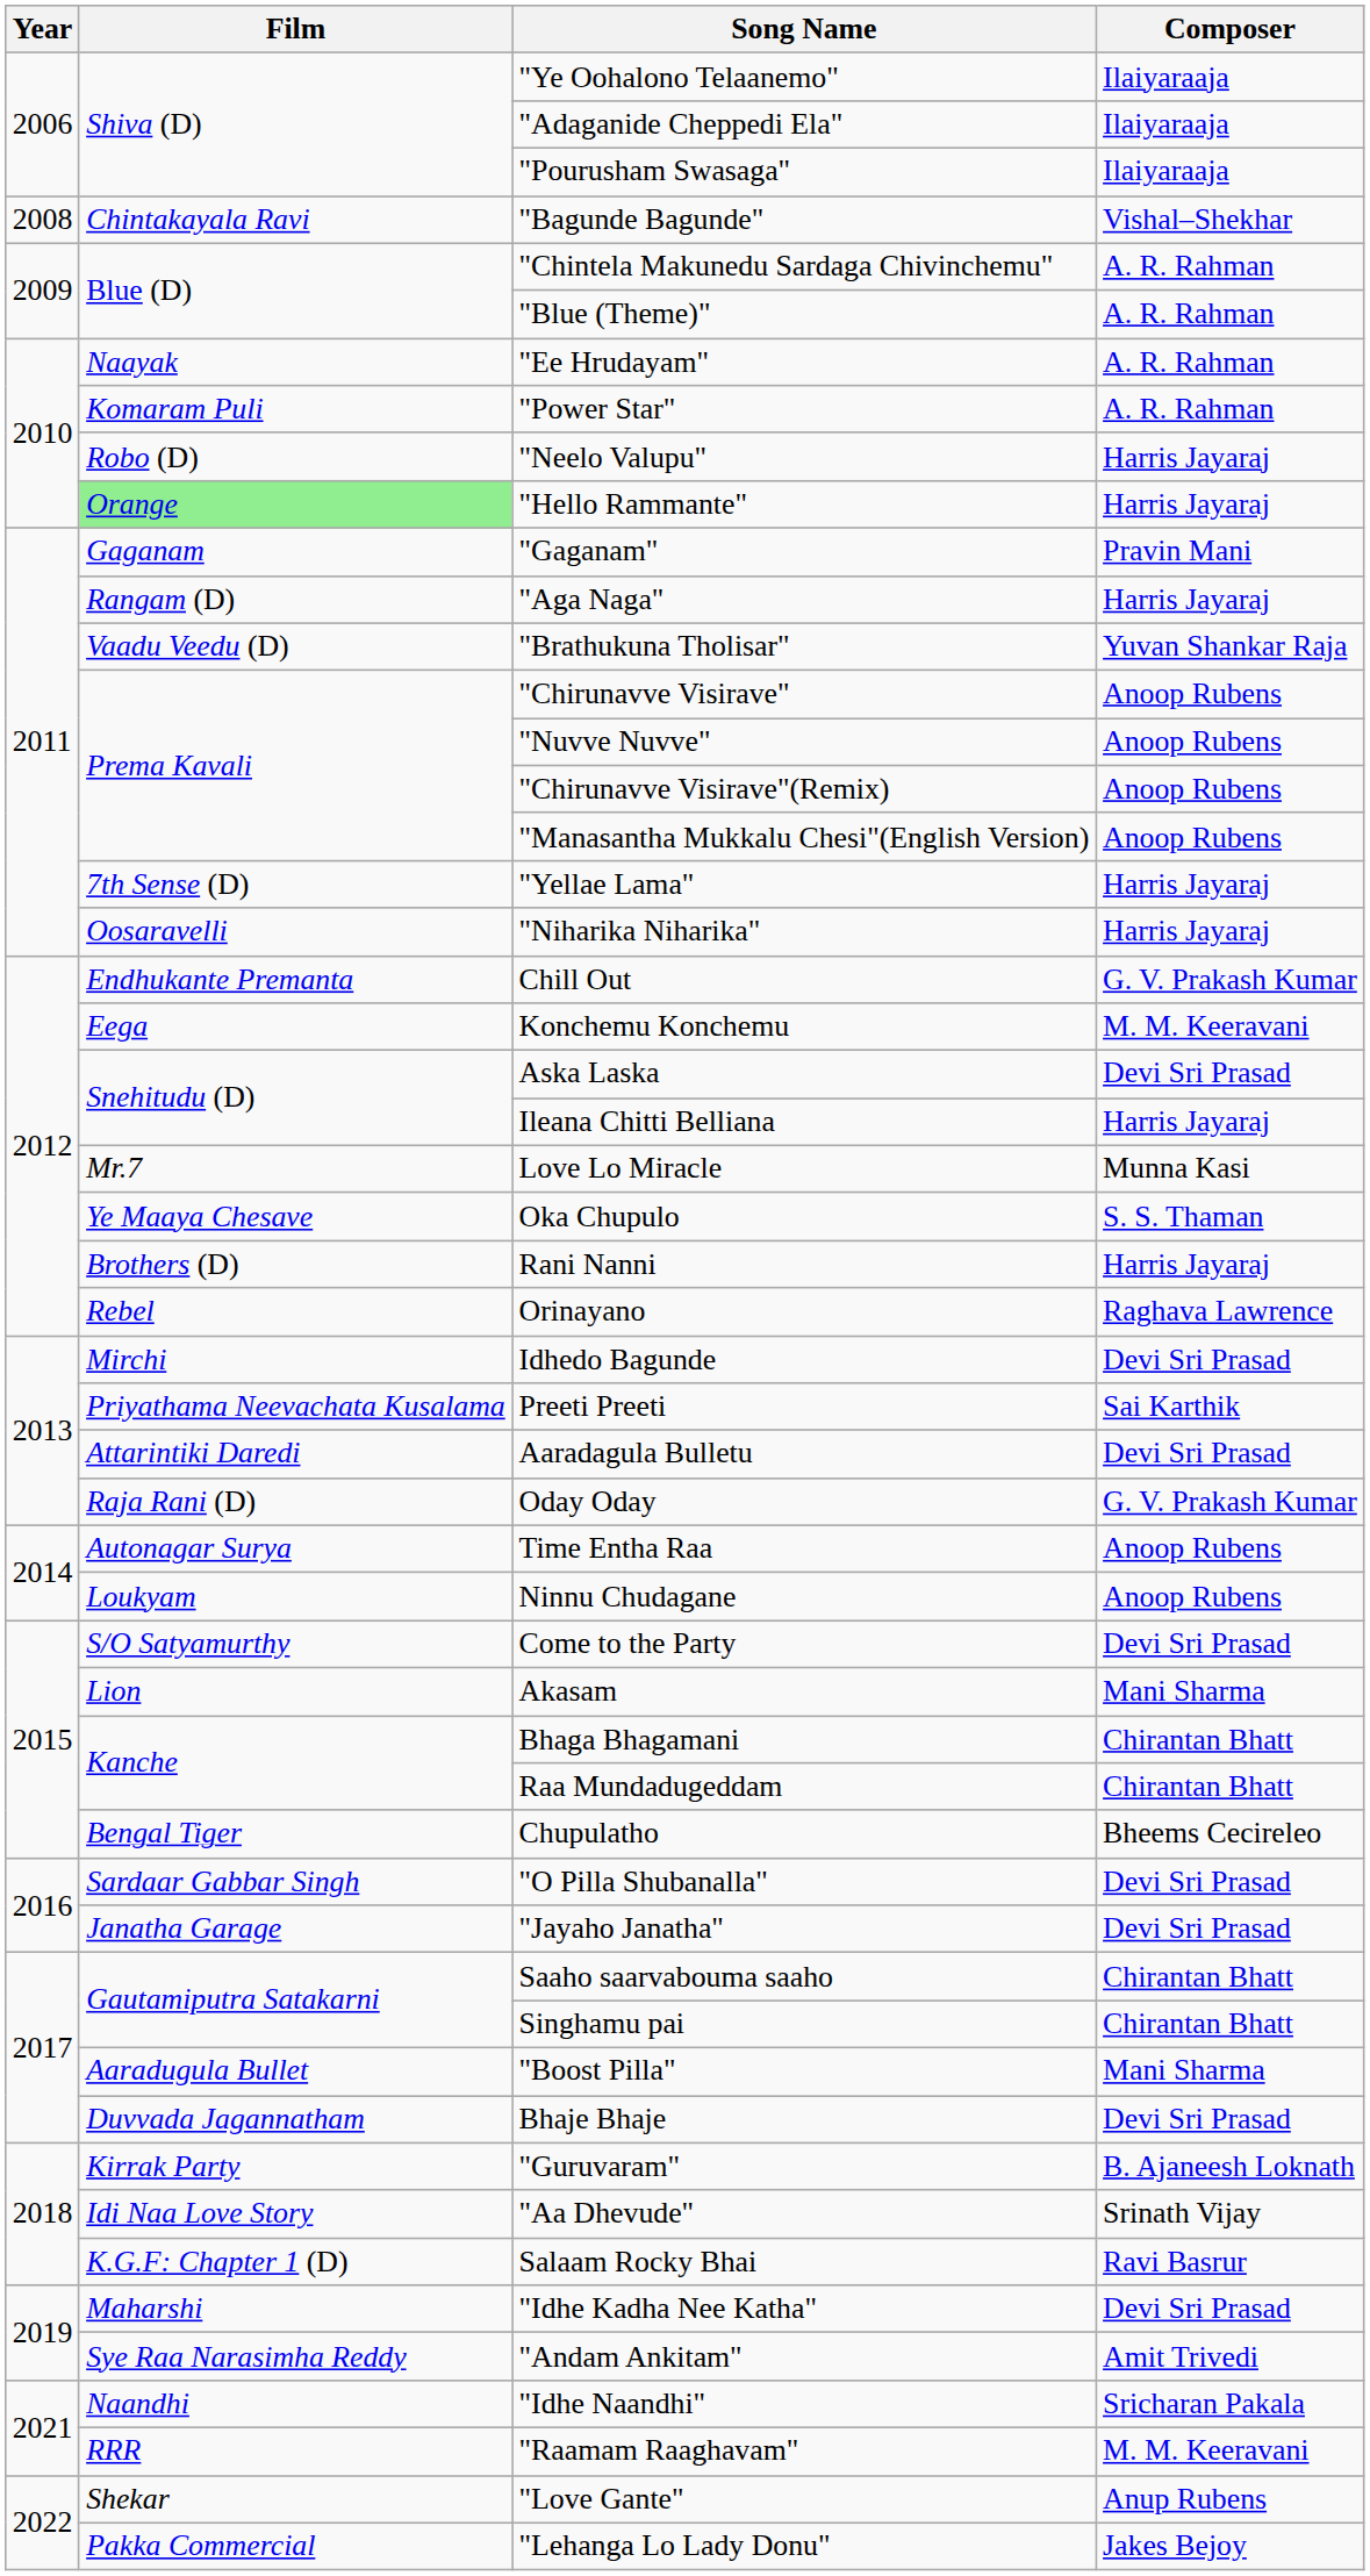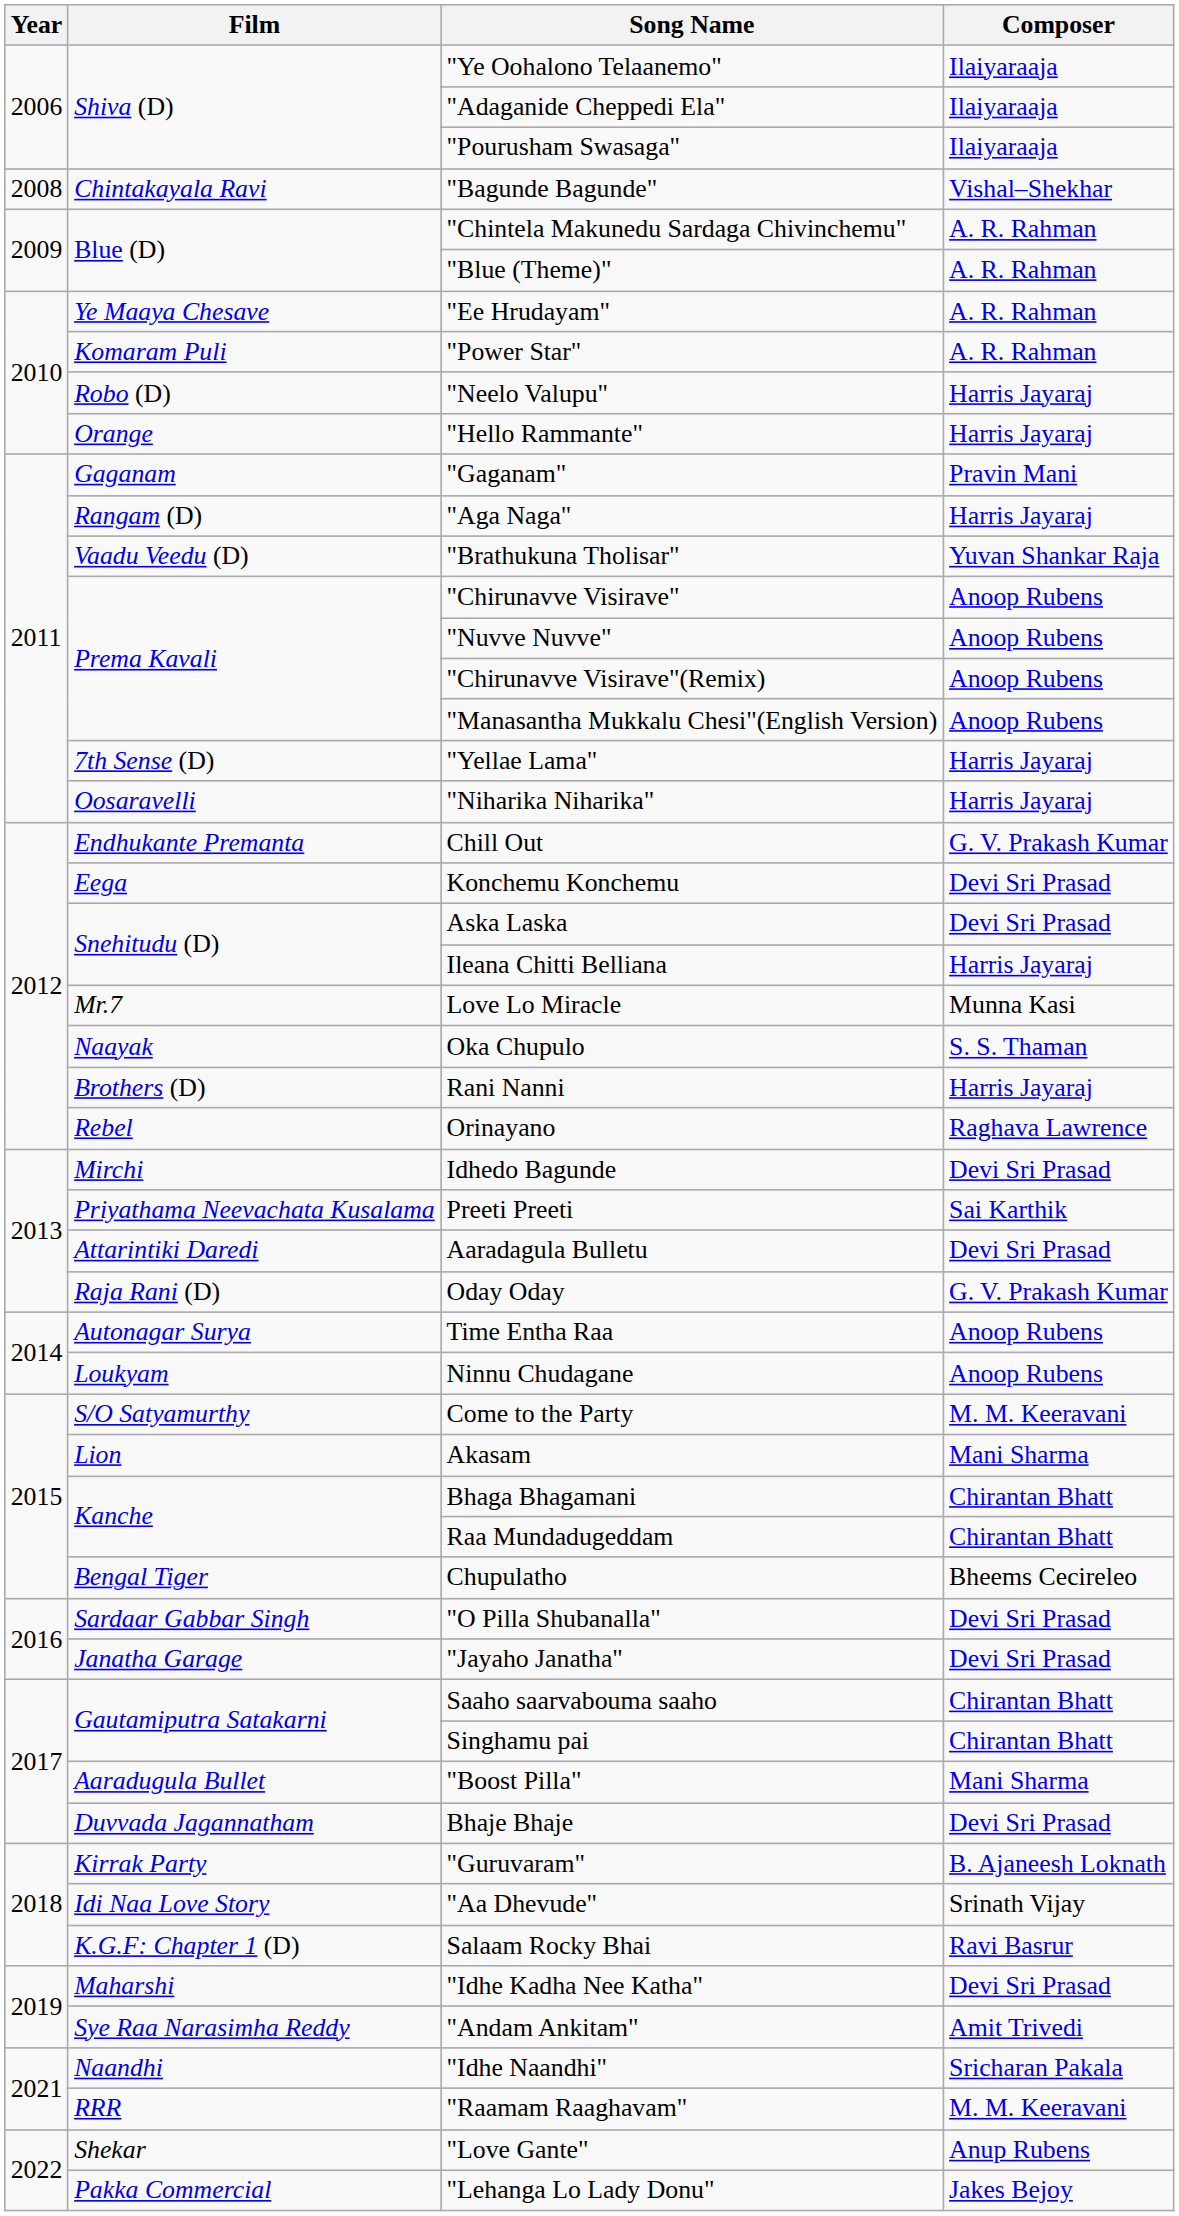"Ee Hrudayam" | Film: Naayak -> Ye Maaya Chesave
"Hello Rammante" | Film: lightgreen background -> no background
Konchemu Konchemu | Composer: M. M. Keeravani -> Devi Sri Prasad
Oka Chupulo | Film: Ye Maaya Chesave -> Naayak
Come to the Party | Composer: Devi Sri Prasad -> M. M. Keeravani
